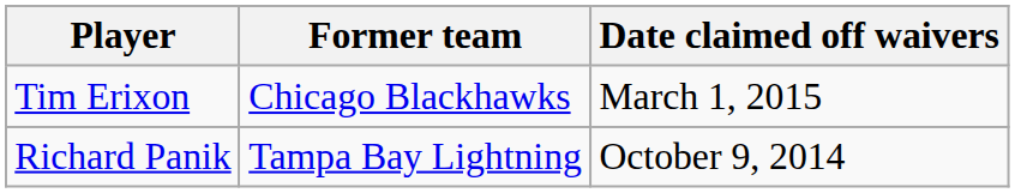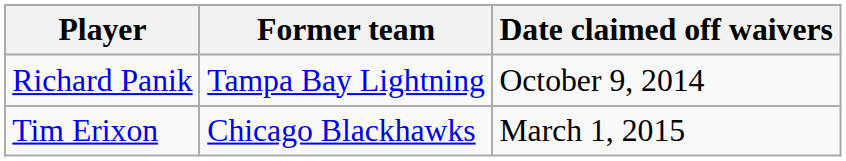rows swapped: Richard Panik <-> Tim Erixon
